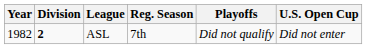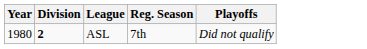- column: U.S. Open Cup | Did not enter
ASL | Year: 1982 -> 1980
